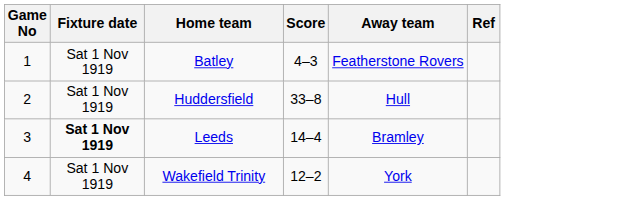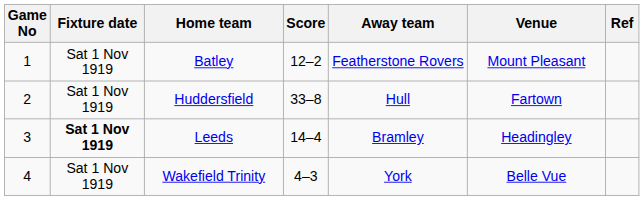+ column: Venue | Mount Pleasant | Fartown | Headingley | Belle Vue
Batley | Score: 4–3 -> 12–2
Wakefield Trinity | Score: 12–2 -> 4–3
